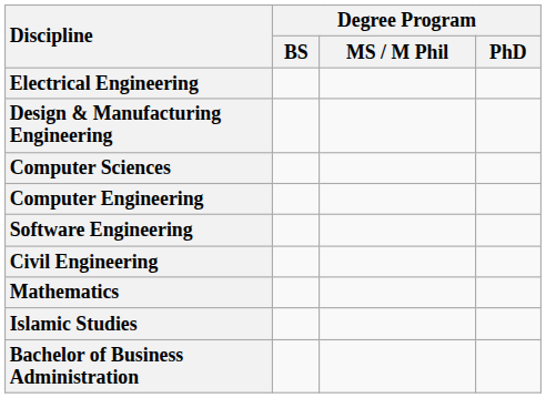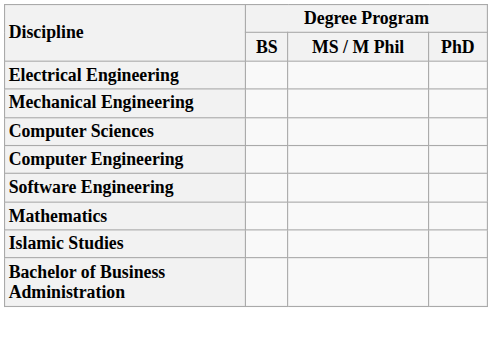+ row: Mechanical Engineering
- row: Design & Manufacturing Engineering
- row: Civil Engineering
